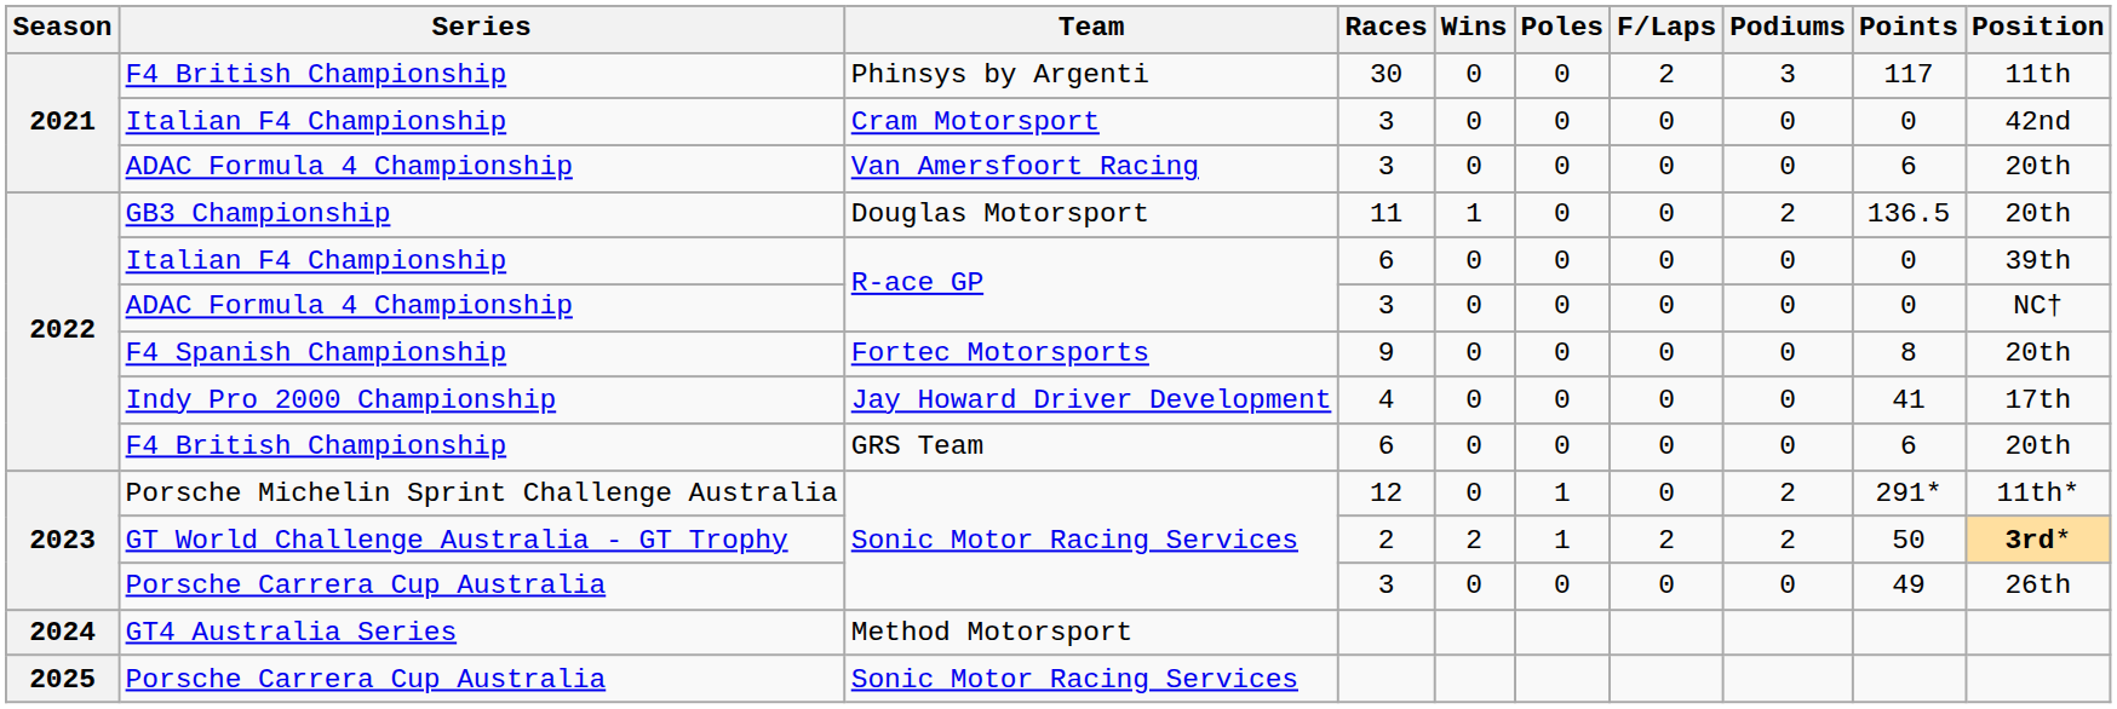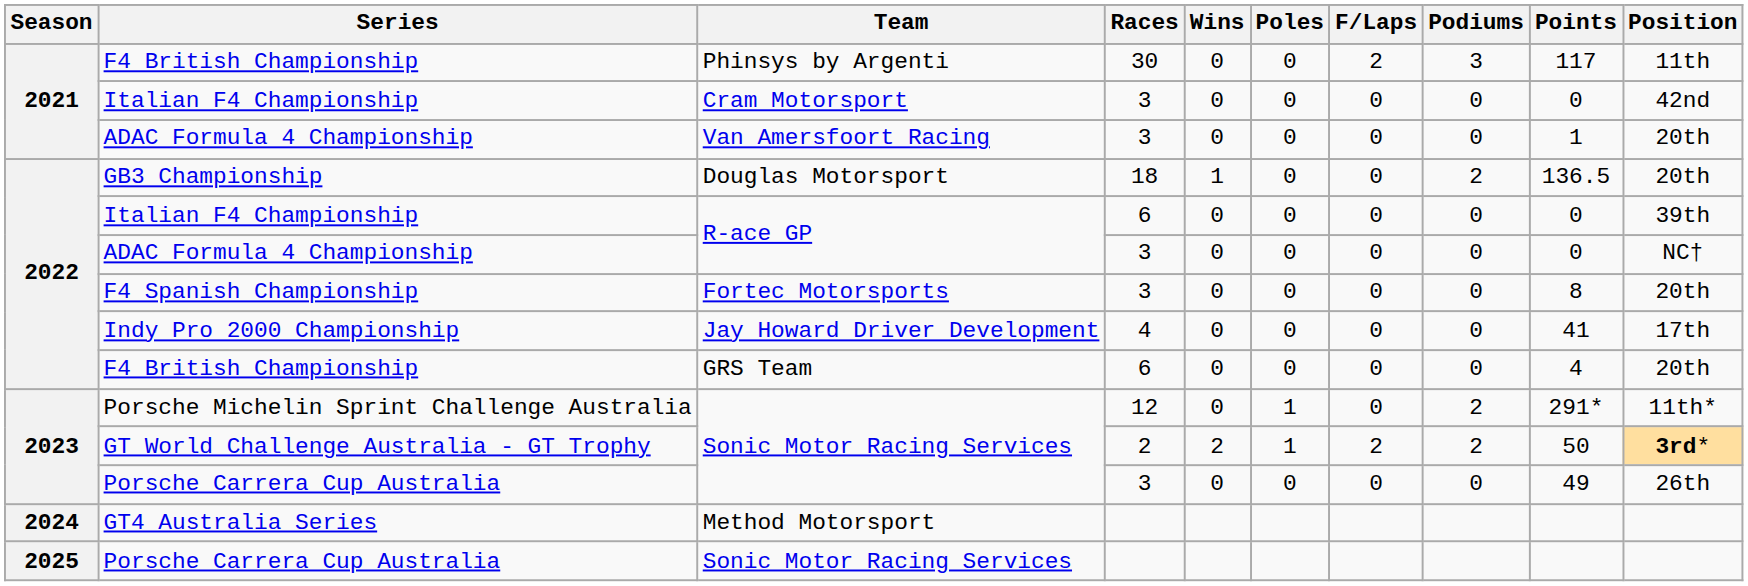2021 / ADAC Formula 4 Championship | Points: 6 -> 1
GB3 Championship | Races: 11 -> 18
F4 Spanish Championship | Races: 9 -> 3
2022 / F4 British Championship | Points: 6 -> 4
